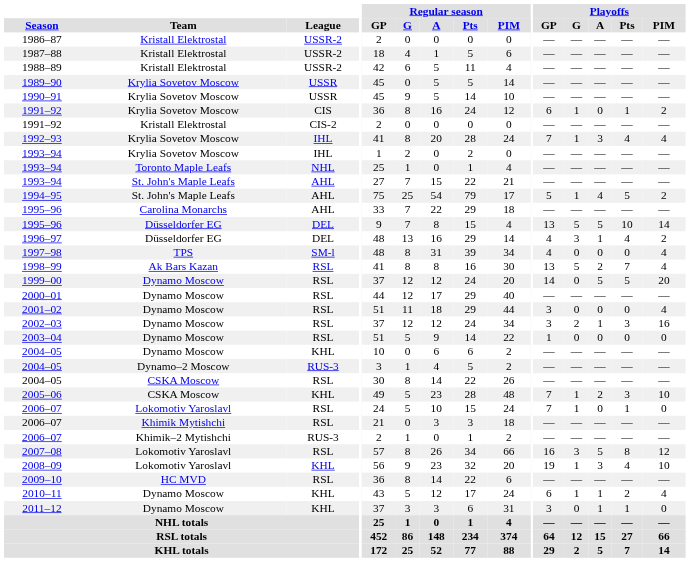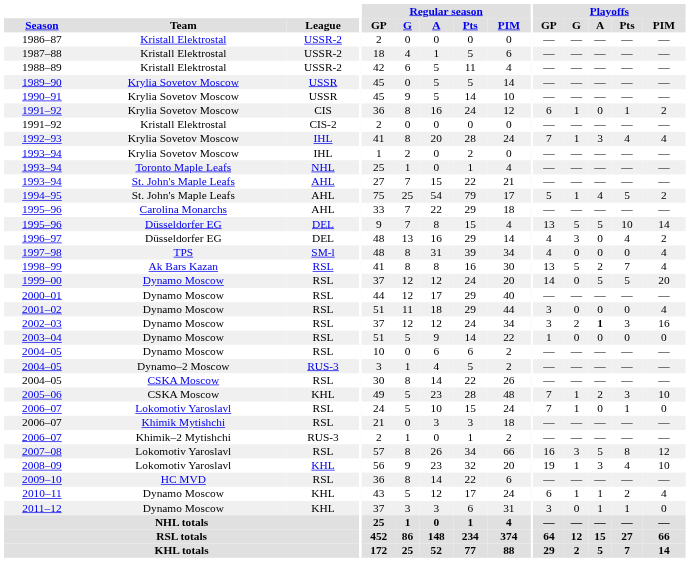1996–97 | Playoffs / A: 1 -> 0
2002–03 | Playoffs / A: normal -> bold
2004–05 / Dynamo Moscow | League: KHL -> RSL
